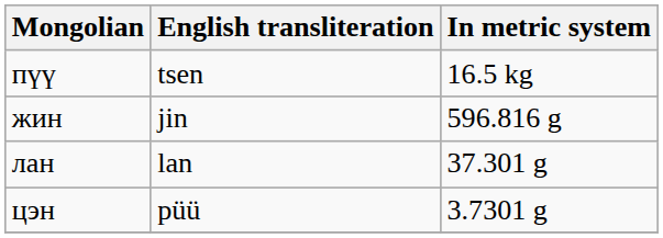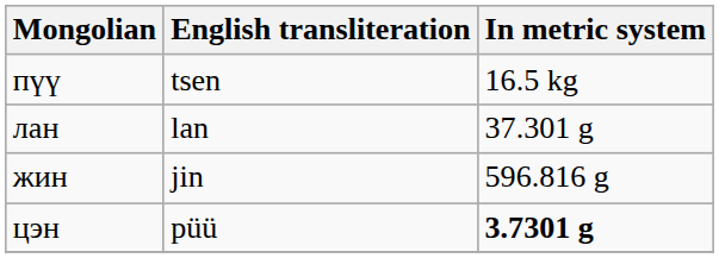rows swapped: жин <-> лан
цэн | In metric system: normal -> bold
